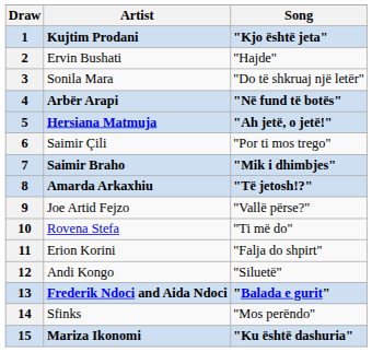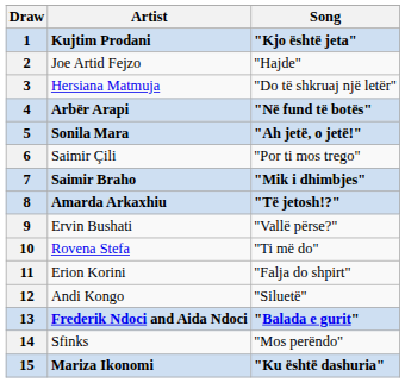2 | Artist: Ervin Bushati -> Joe Artid Fejzo
3 | Artist: Sonila Mara -> Hersiana Matmuja
5 | Artist: Hersiana Matmuja -> Sonila Mara
9 | Artist: Joe Artid Fejzo -> Ervin Bushati
